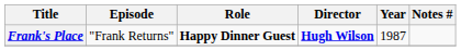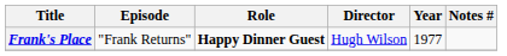Frank's Place | Director: bold -> normal
Frank's Place | Year: 1987 -> 1977
